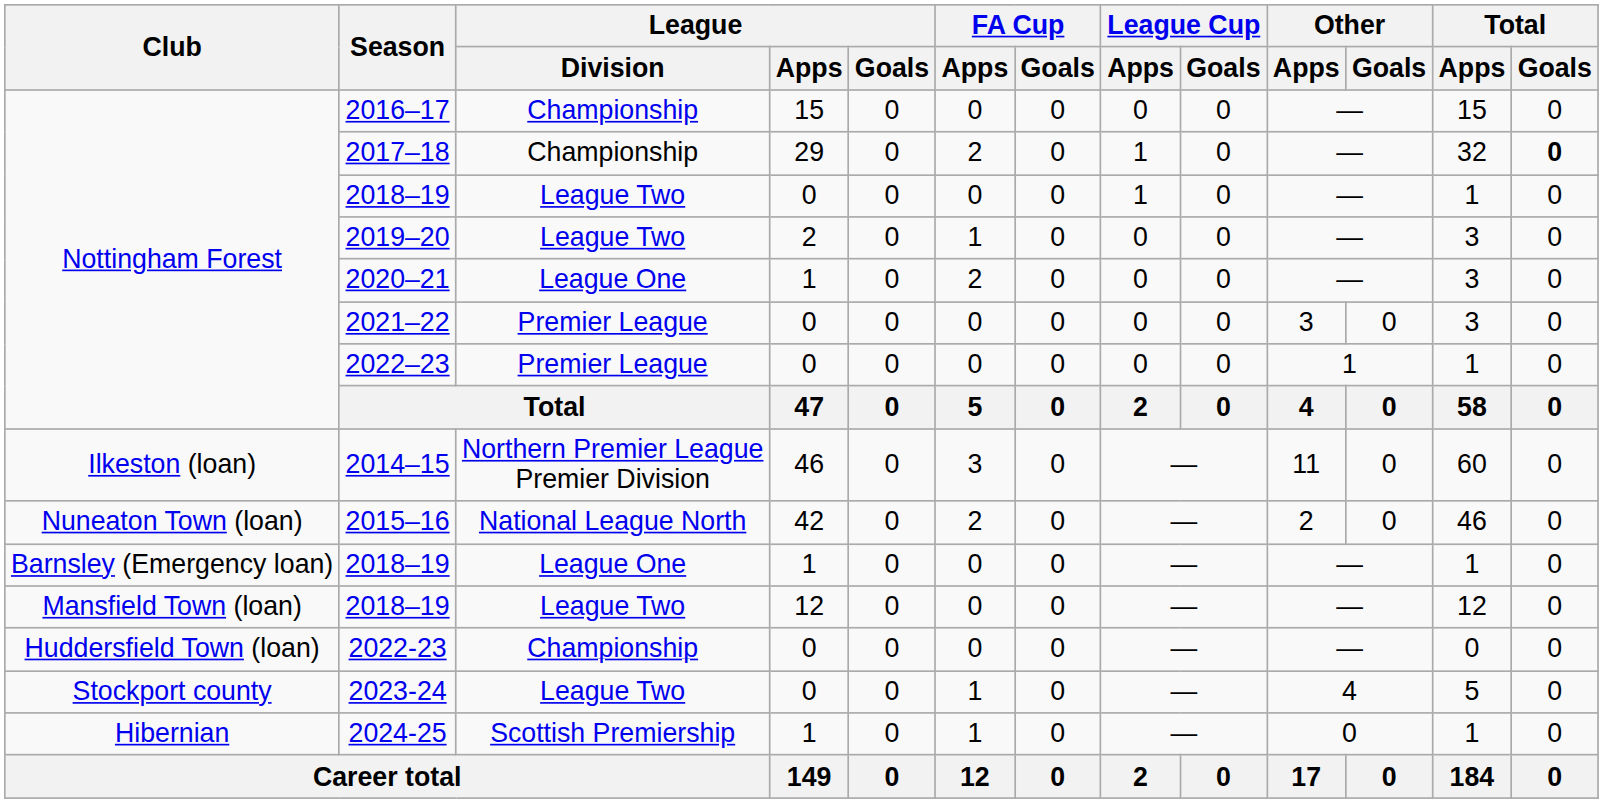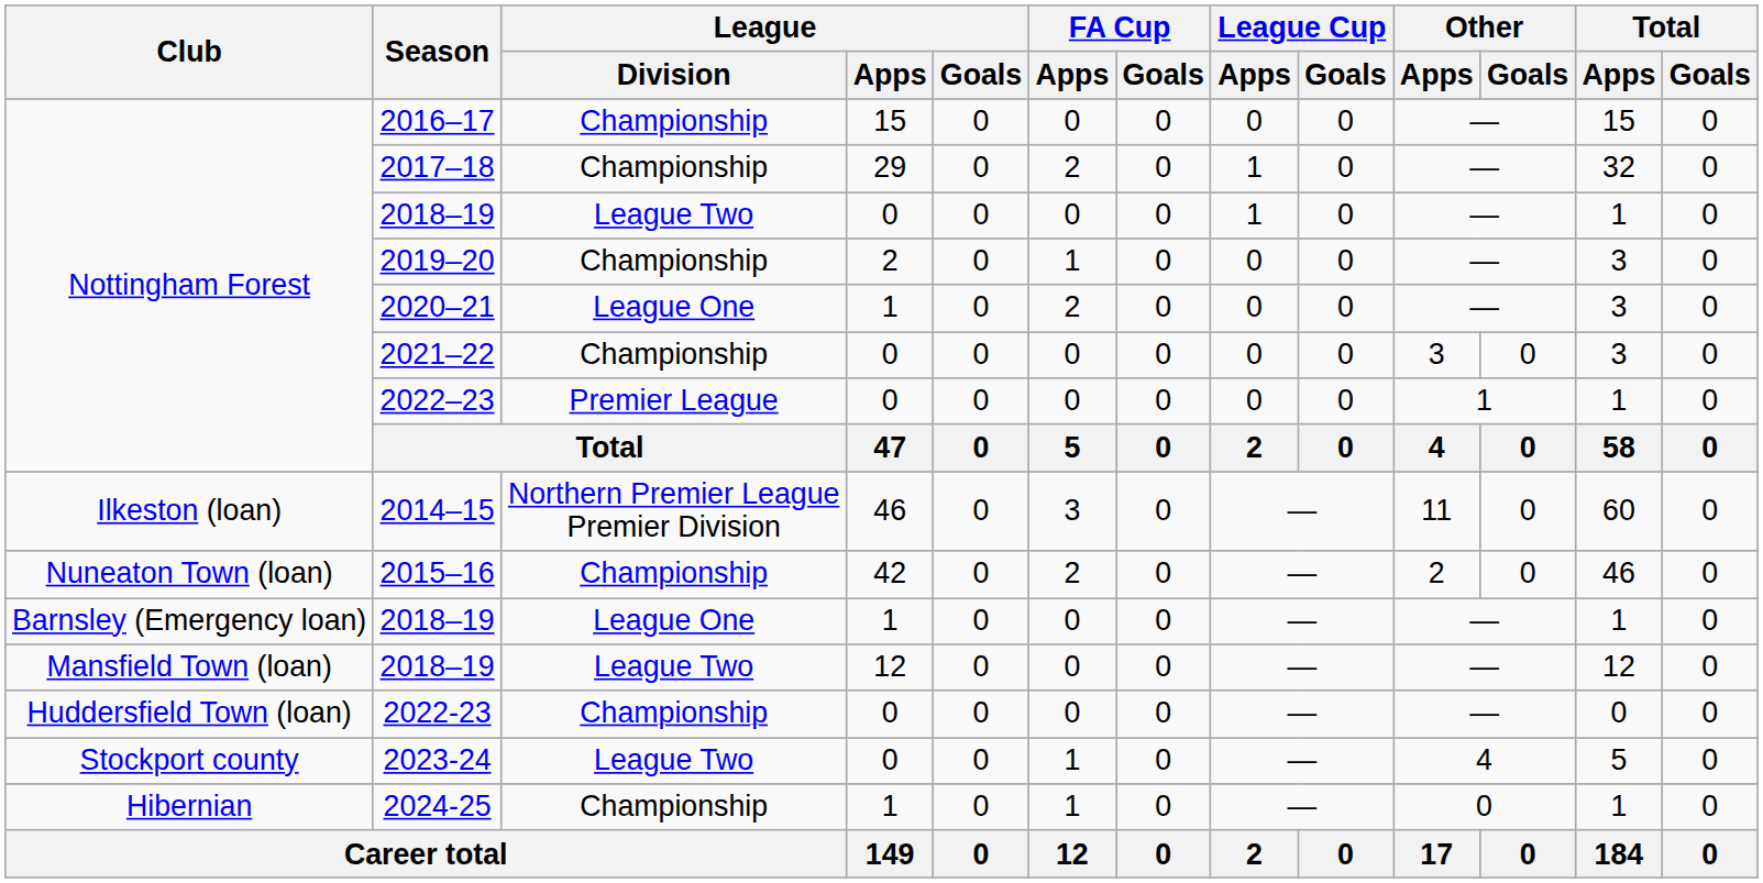2017–18 | Total / Goals: bold -> normal
2019–20 | League / Division: League Two -> Championship
2021–22 | League / Division: Premier League -> Championship
2015–16 | League / Division: National League North -> Championship
2024-25 | League / Division: Scottish Premiership -> Championship
